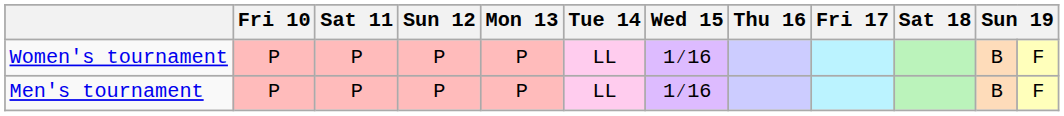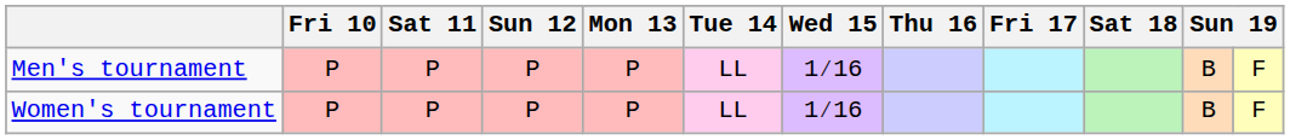rows swapped: Men's tournament <-> Women's tournament
